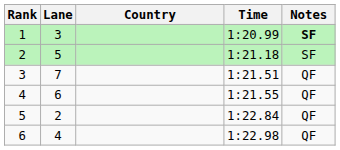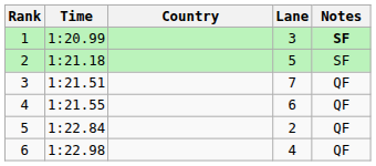columns swapped: Lane <-> Time
